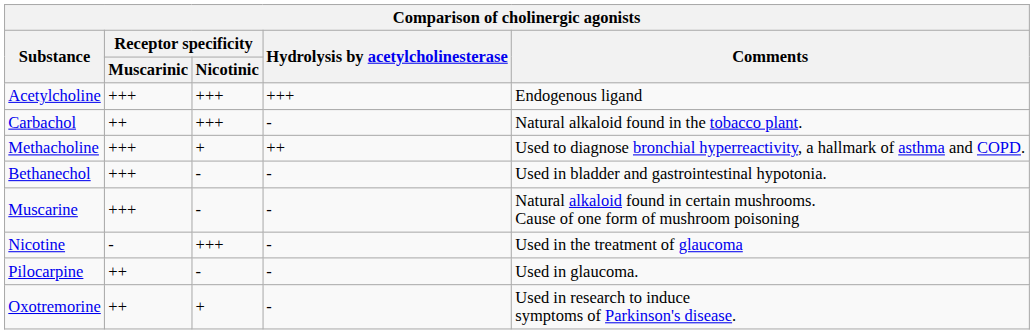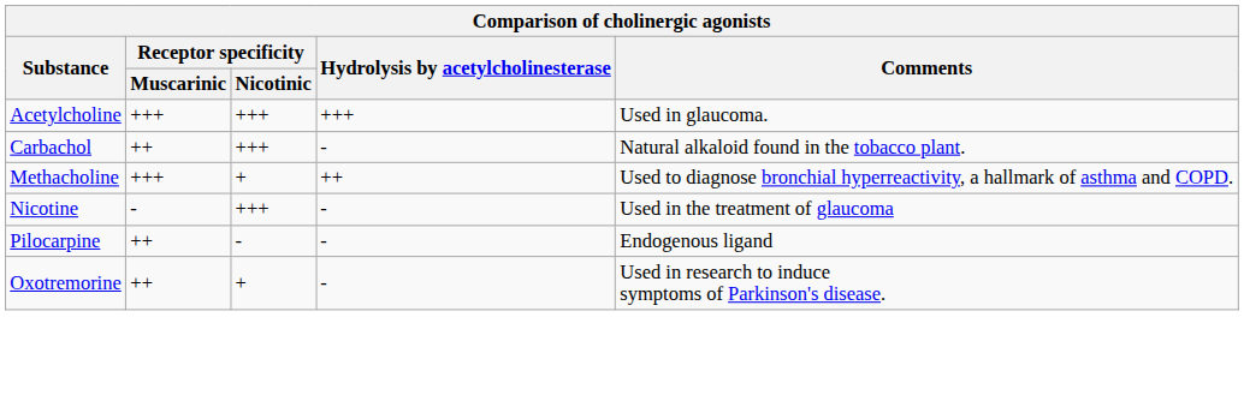Acetylcholine | Comments: Endogenous ligand -> Used in glaucoma.
- row: Bethanechol | +++ | - | - | Used in bladder and gastrointestinal hypotonia.
- row: Muscarine | +++ | - | - | Natural alkaloid found in certain mushrooms. Cause of one form of mushroom poisoning
Pilocarpine | Comments: Used in glaucoma. -> Endogenous ligand
